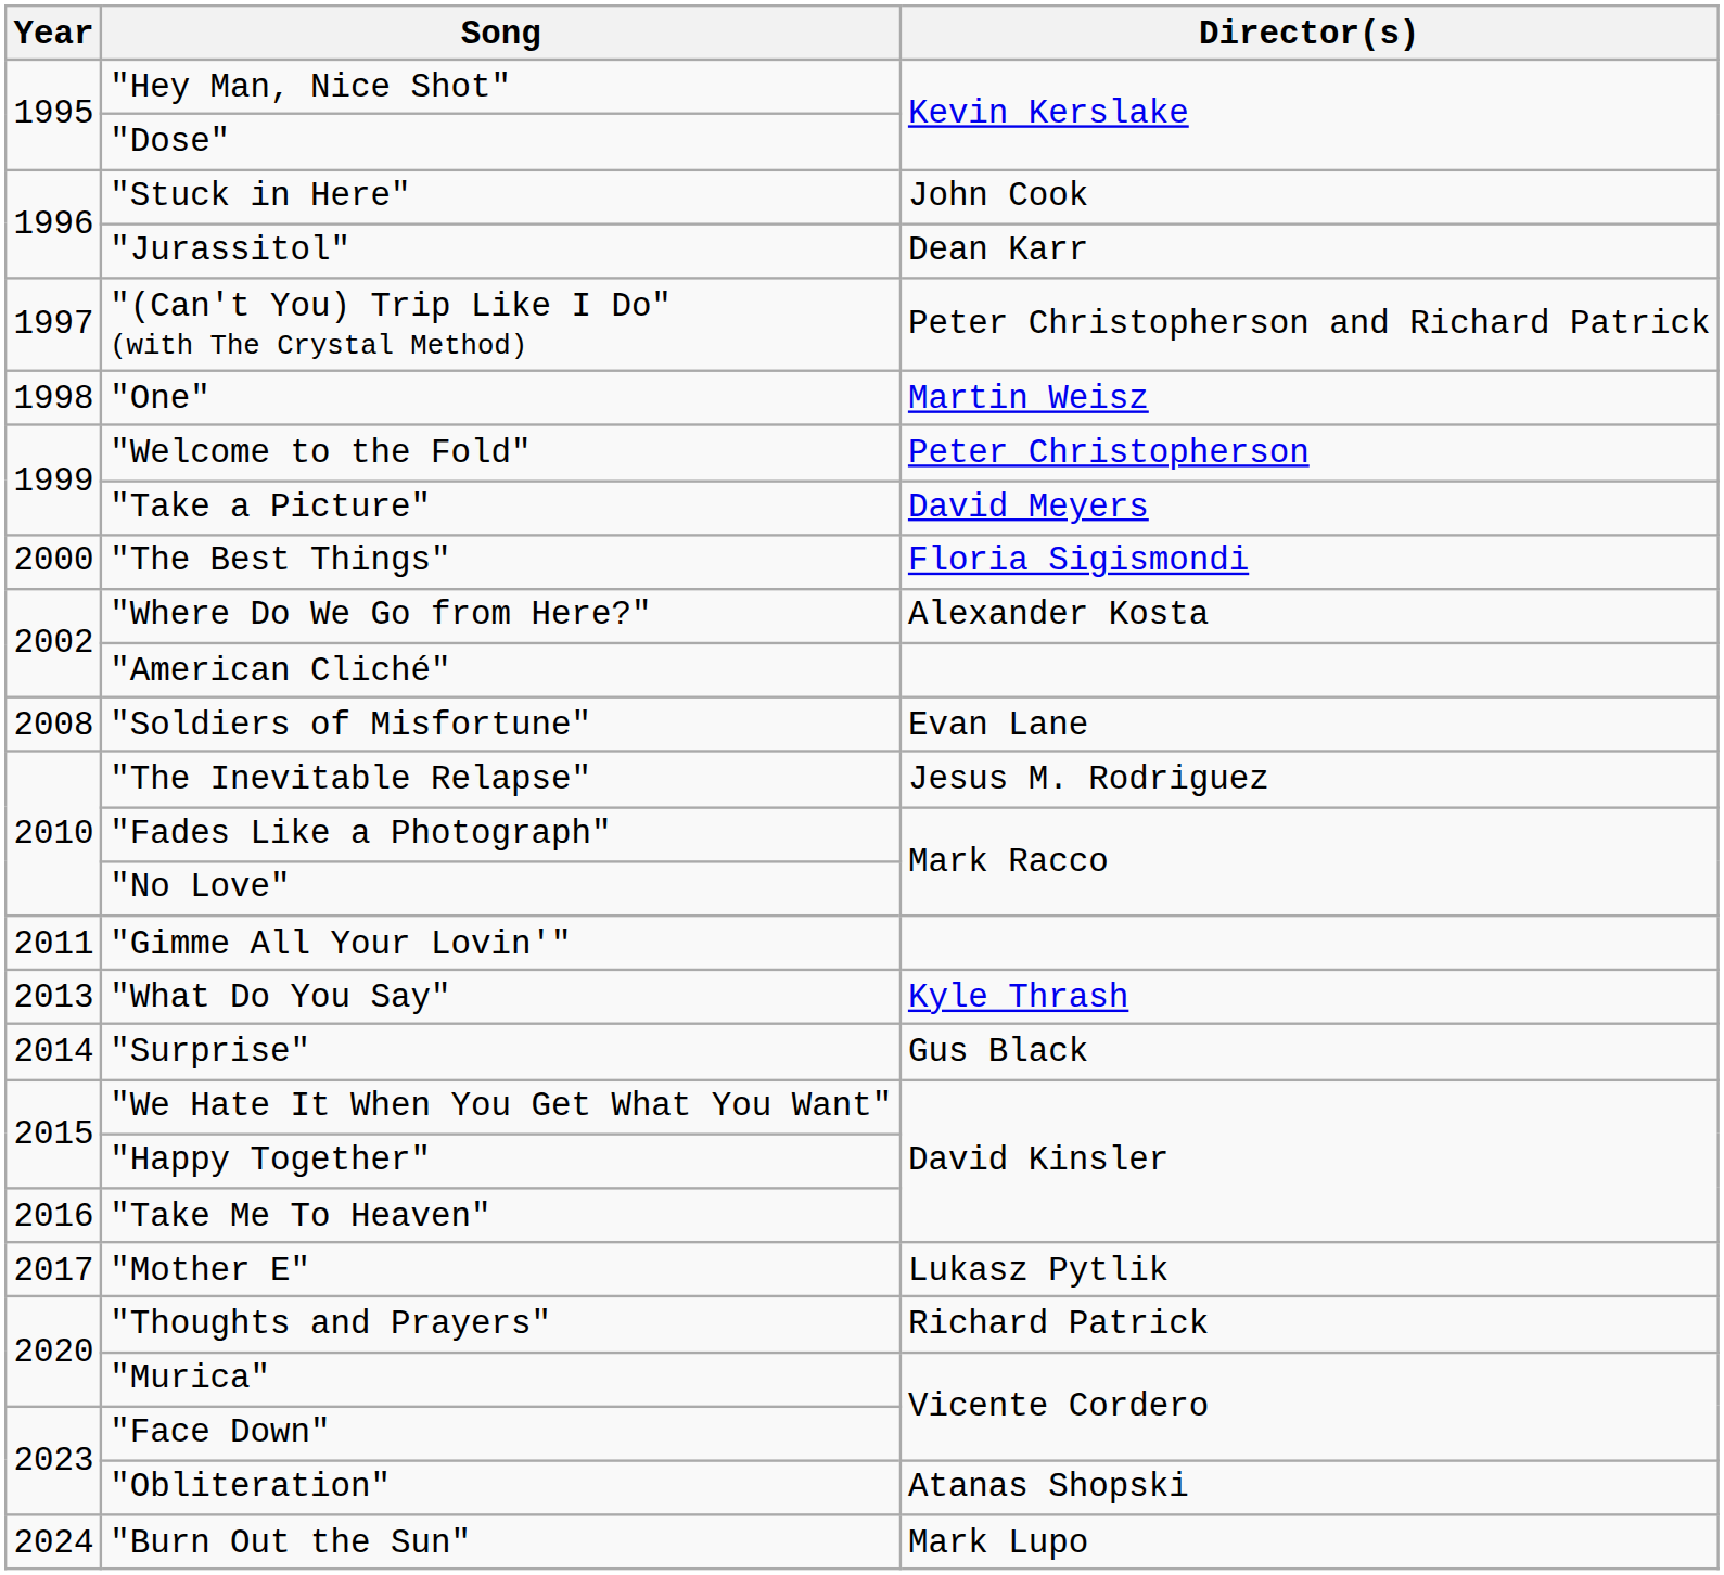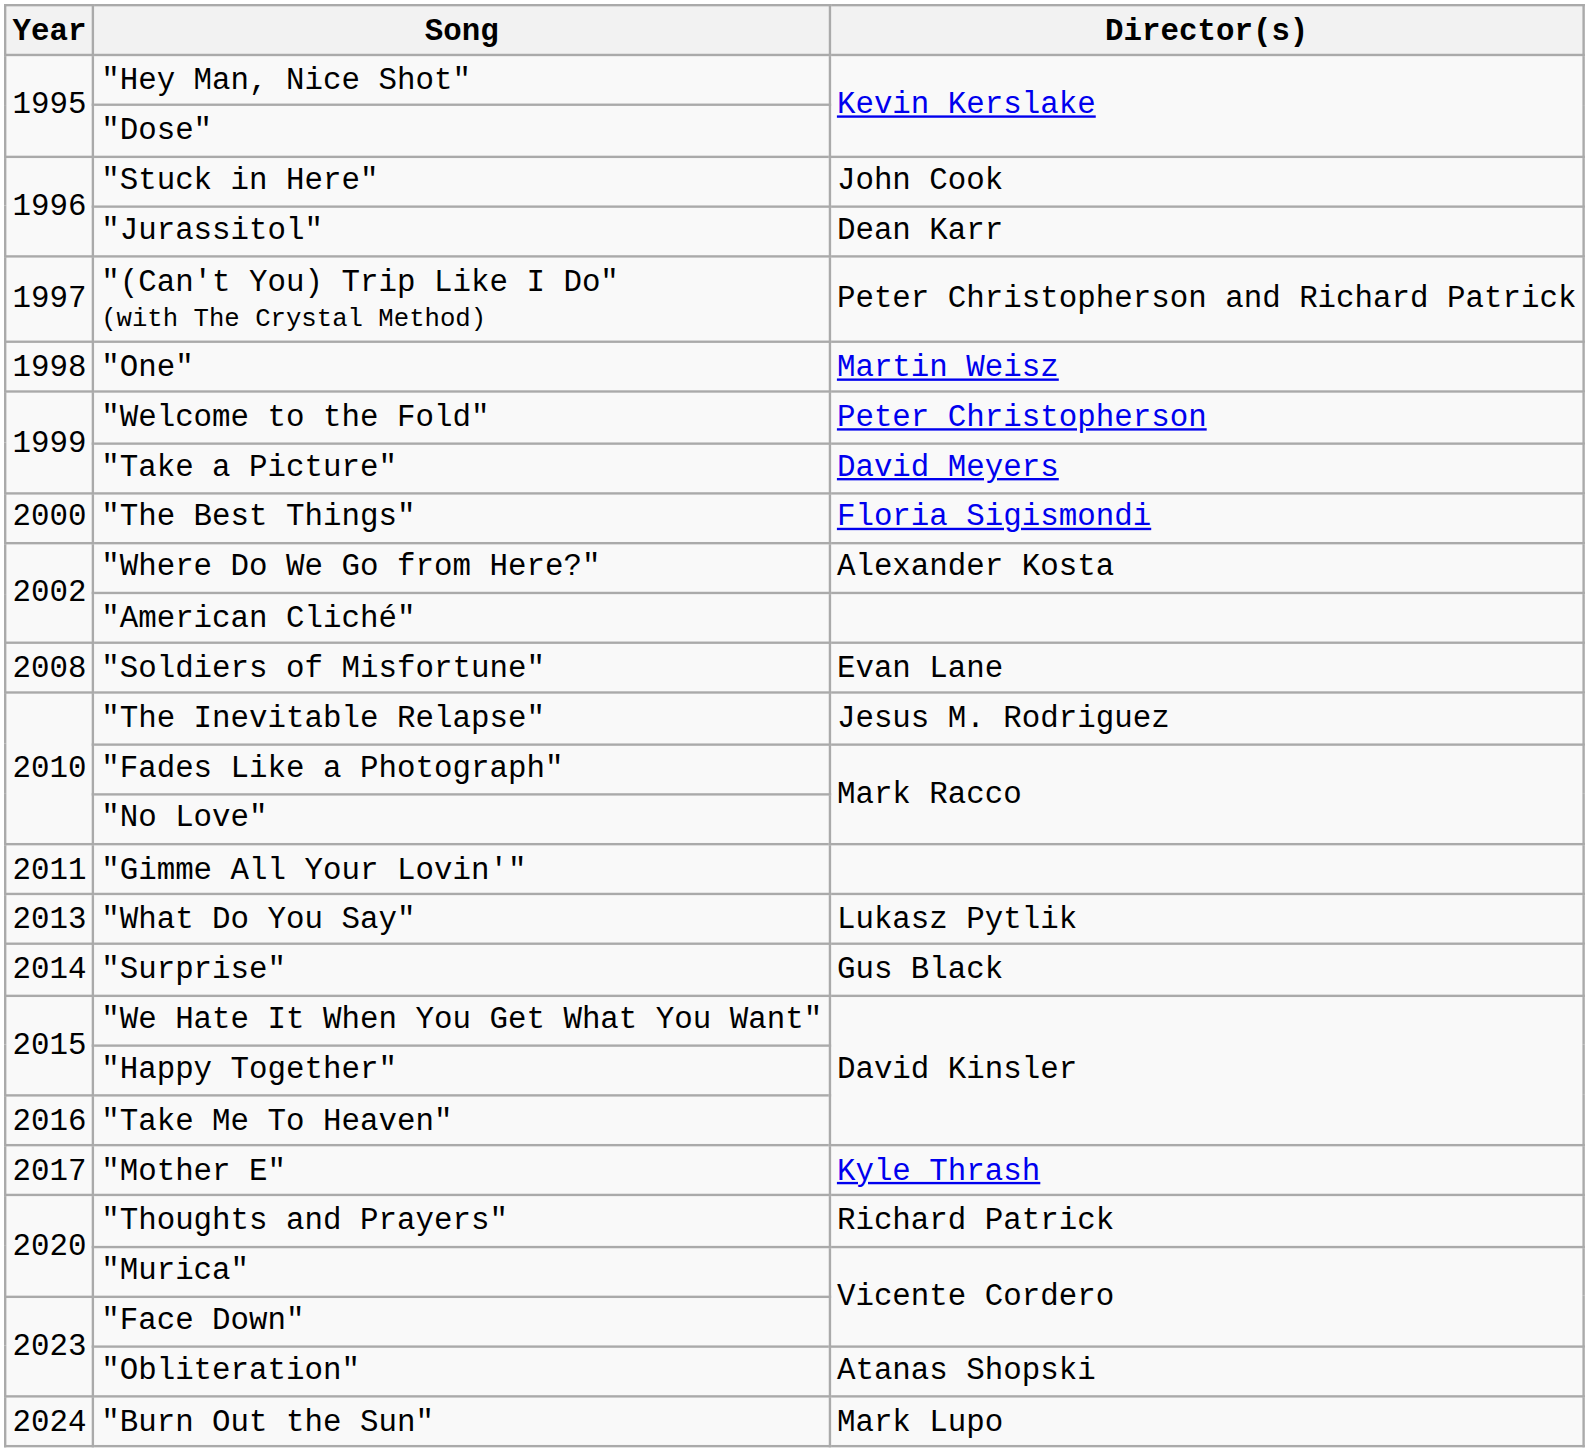"What Do You Say" | Director(s): Kyle Thrash -> Lukasz Pytlik
"Mother E" | Director(s): Lukasz Pytlik -> Kyle Thrash
